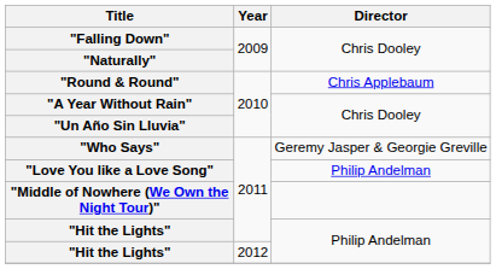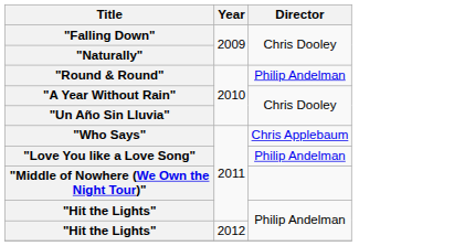"Round & Round" | Director: Chris Applebaum -> Philip Andelman
"Who Says" | Director: Geremy Jasper & Georgie Greville -> Chris Applebaum
